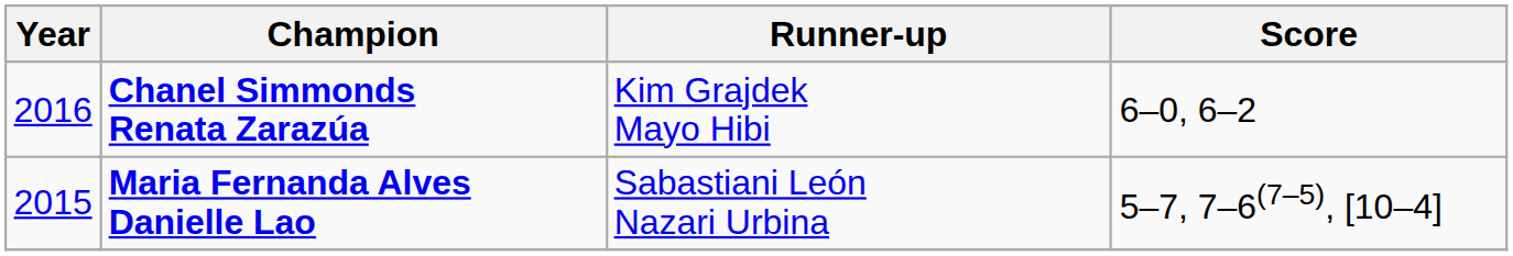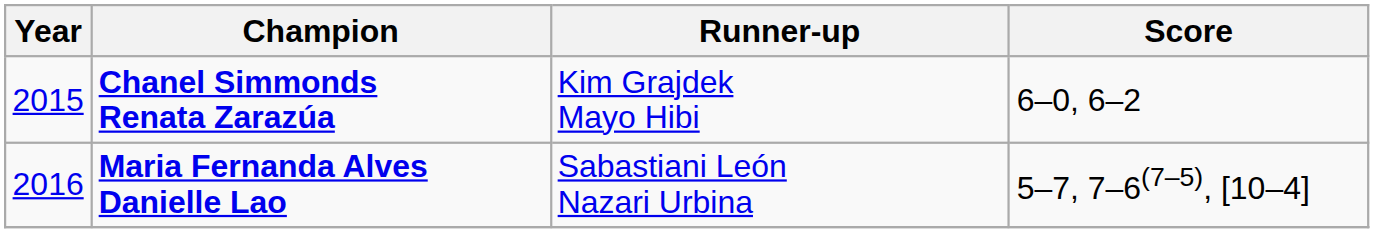Chanel Simmonds Renata Zarazúa | Year: 2016 -> 2015
Maria Fernanda Alves Danielle Lao | Year: 2015 -> 2016
